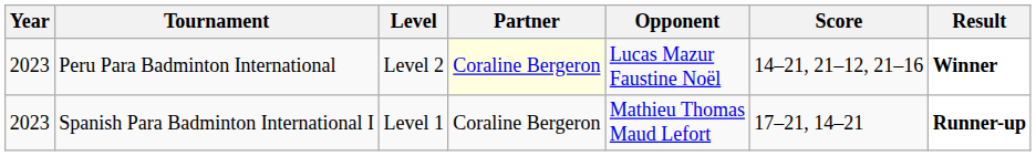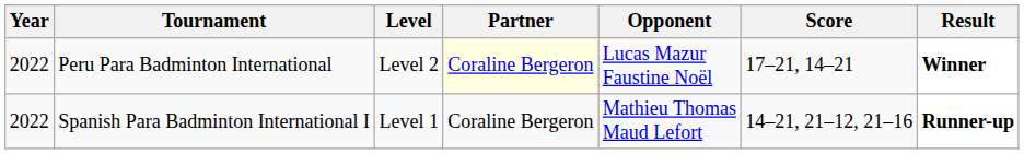Peru Para Badminton International | Year: 2023 -> 2022
Peru Para Badminton International | Score: 14–21, 21–12, 21–16 -> 17–21, 14–21
Spanish Para Badminton International I | Year: 2023 -> 2022
Spanish Para Badminton International I | Score: 17–21, 14–21 -> 14–21, 21–12, 21–16
